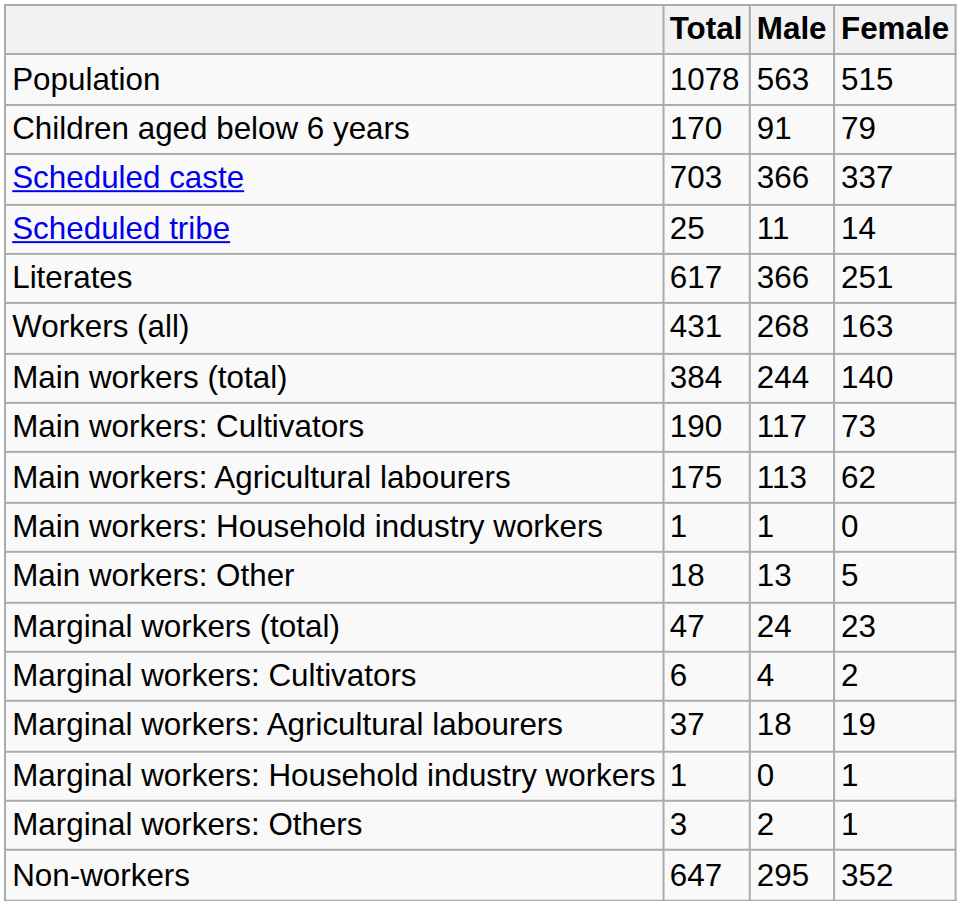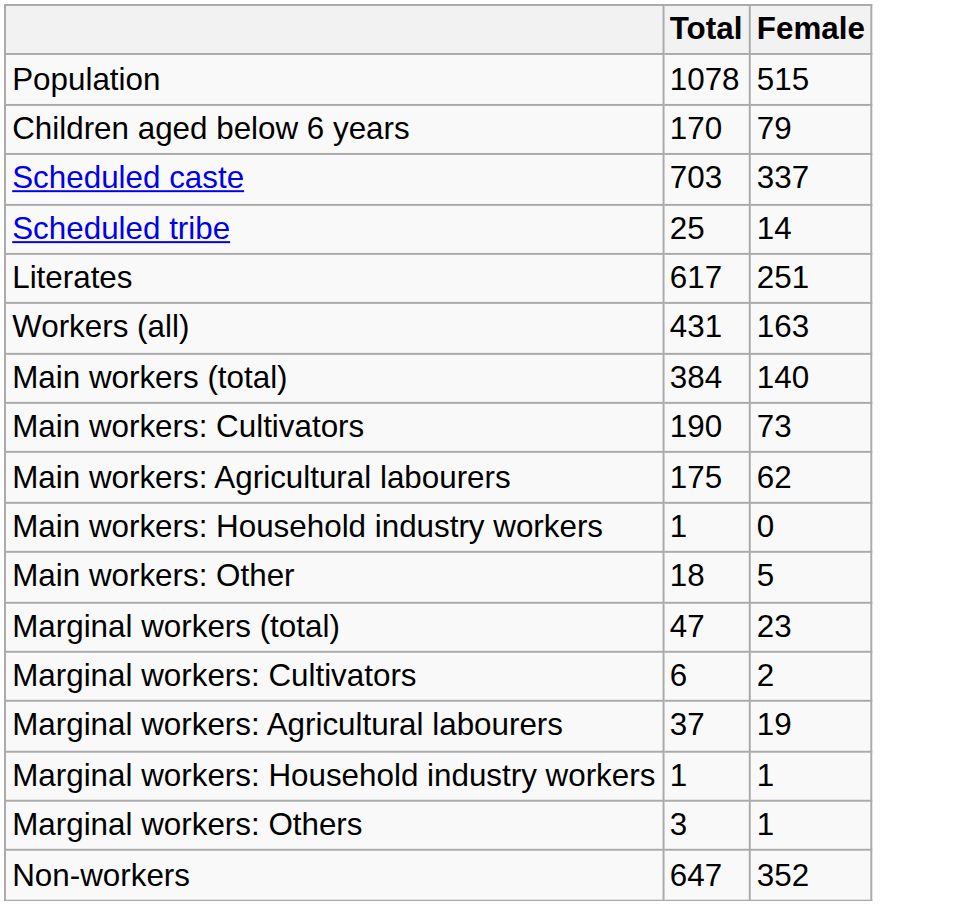- column: Male | 563 | 91 | 366 | 11 | 366 | 268 | 244 | 117 | 113 | 1 | 13 | 24 | 4 | 18 | 0 | 2 | 295
